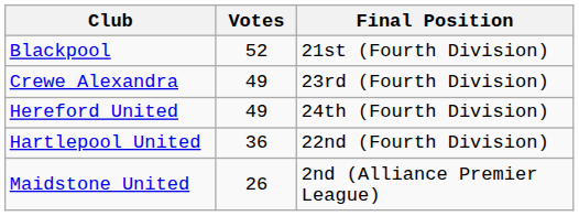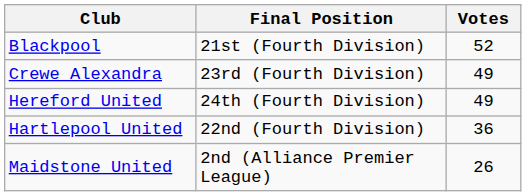columns swapped: Final Position <-> Votes
